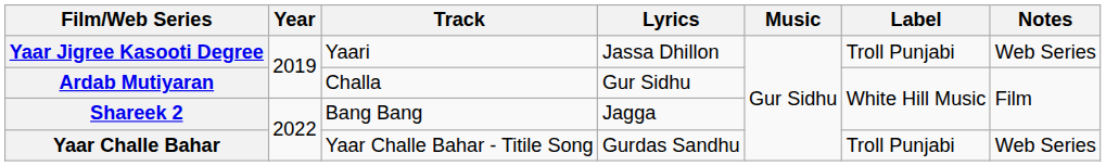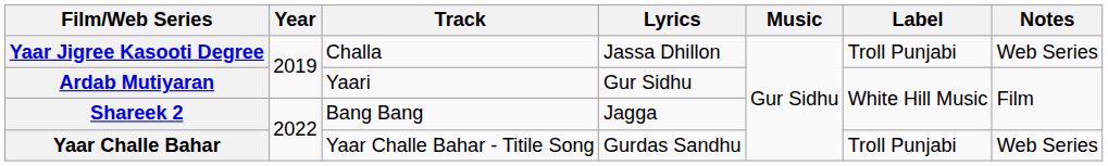Yaar Jigree Kasooti Degree | Track: Yaari -> Challa
Ardab Mutiyaran | Track: Challa -> Yaari
